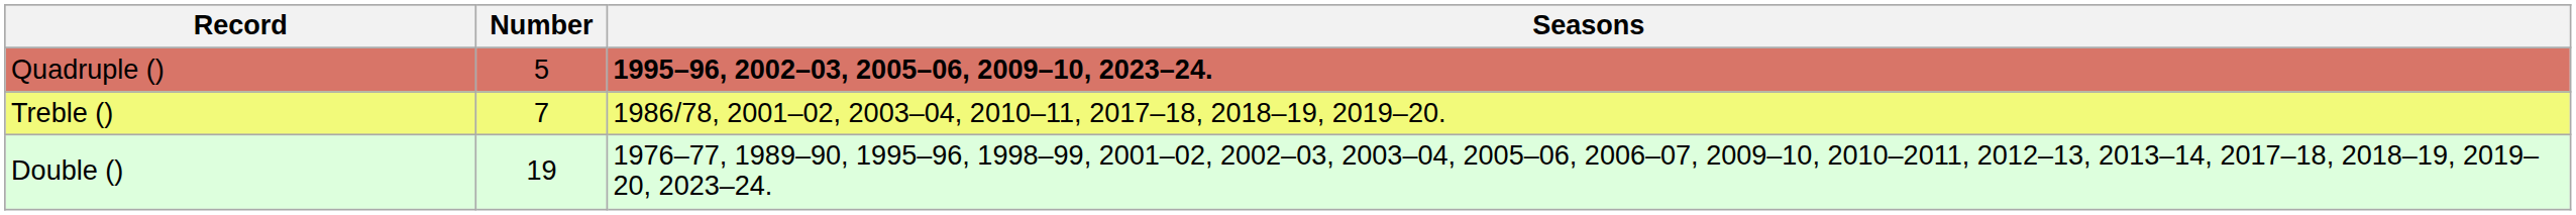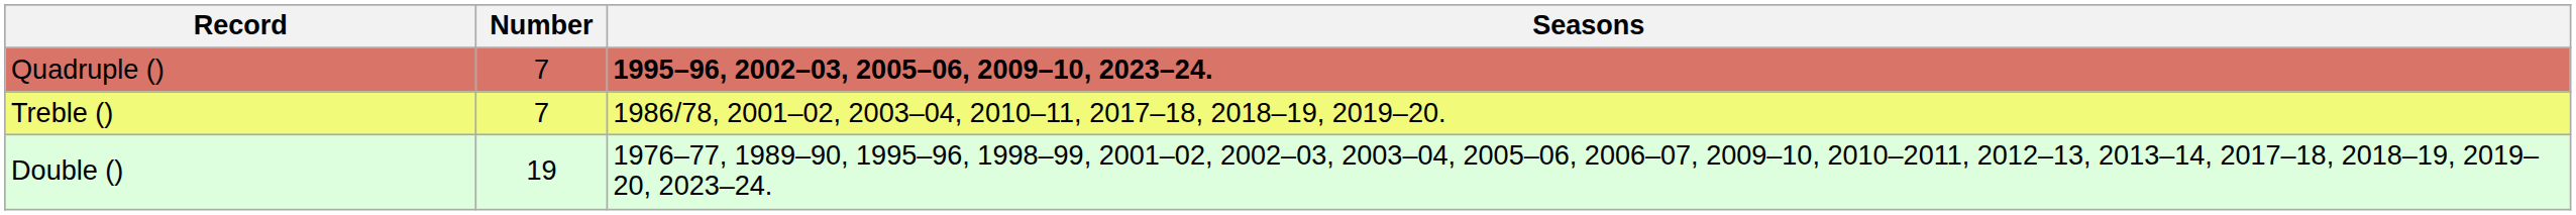Quadruple () | Number: 5 -> 7
